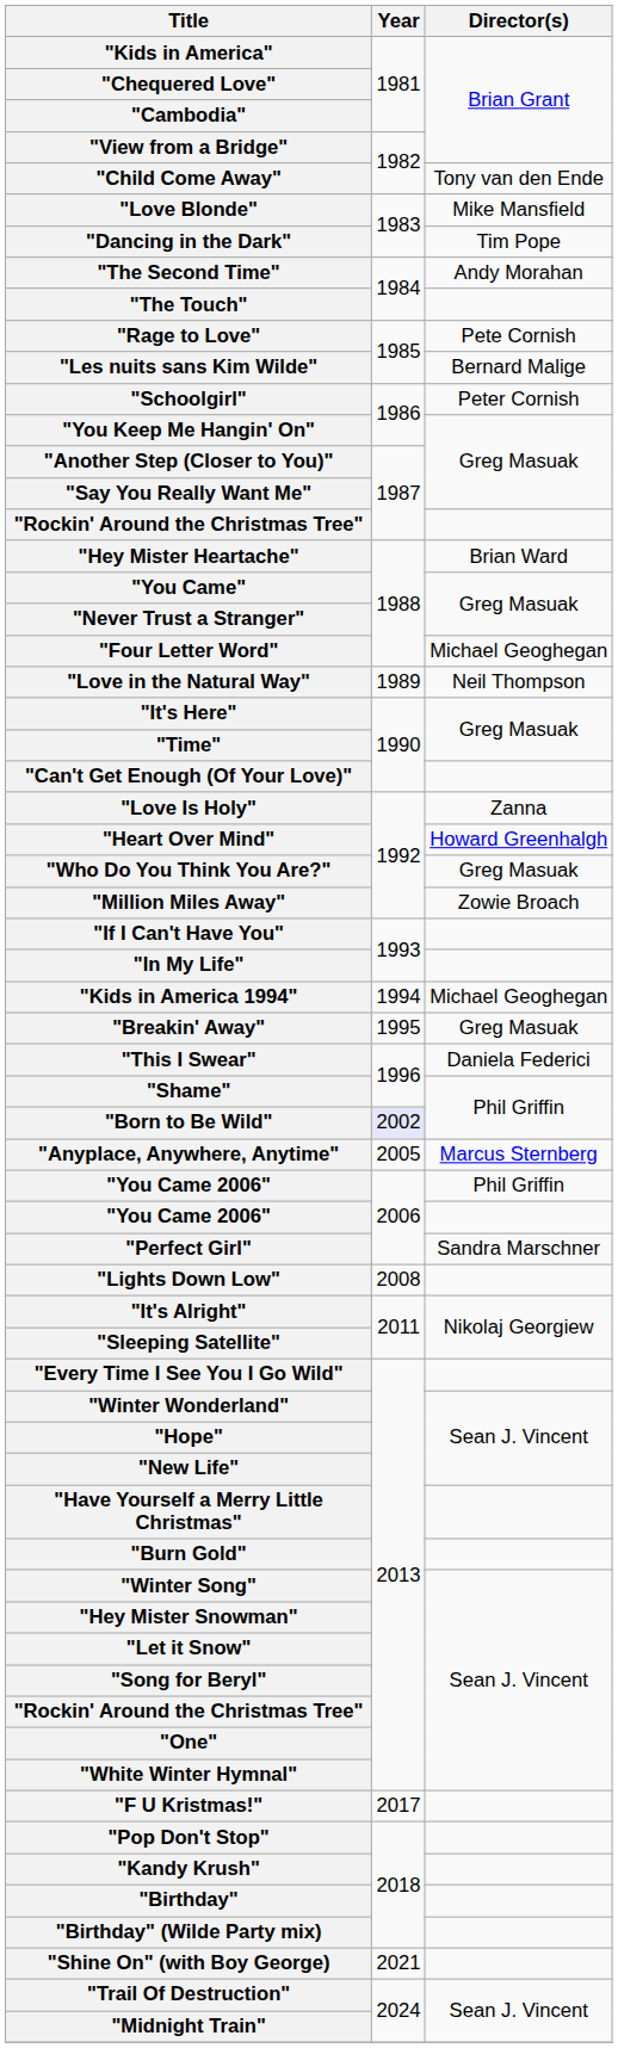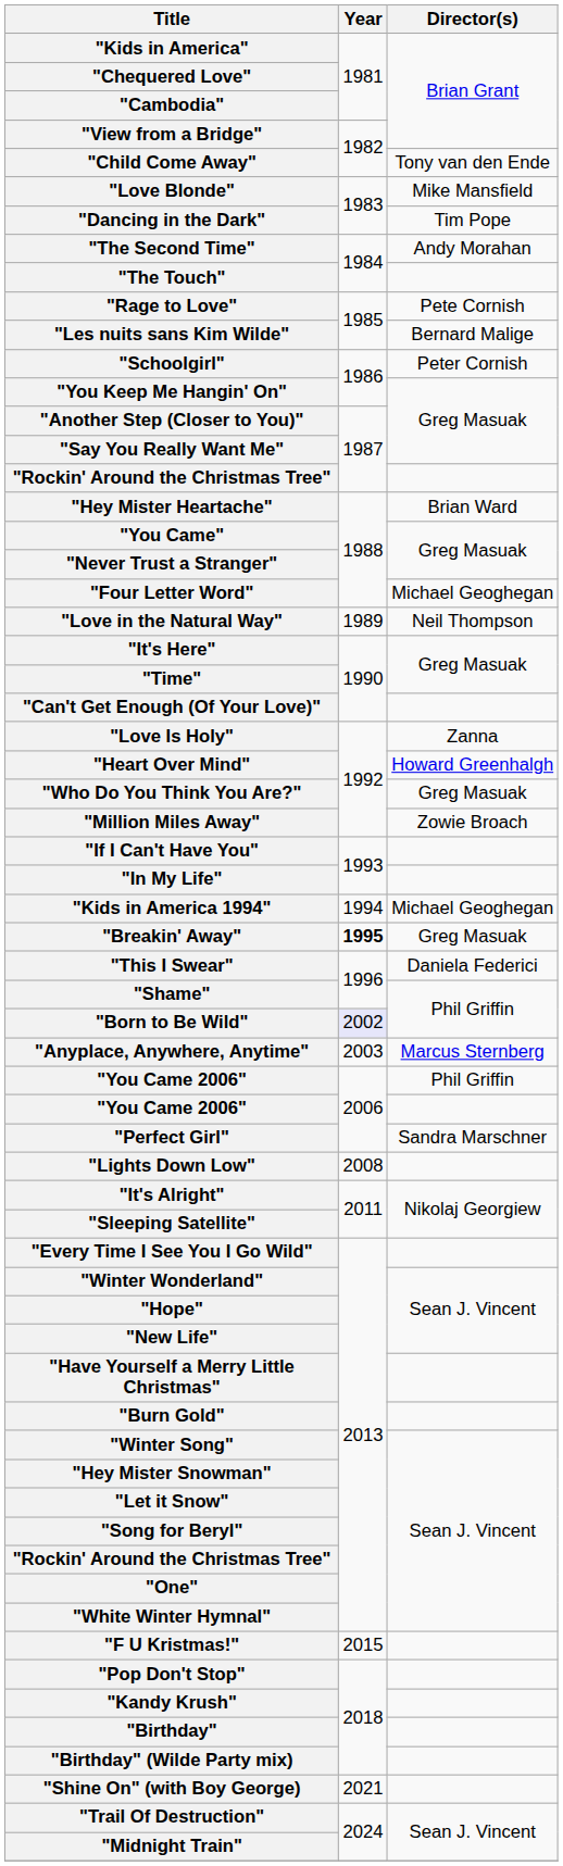"Breakin' Away" | Year: normal -> bold
"Anyplace, Anywhere, Anytime" | Year: 2005 -> 2003
"F U Kristmas!" | Year: 2017 -> 2015
